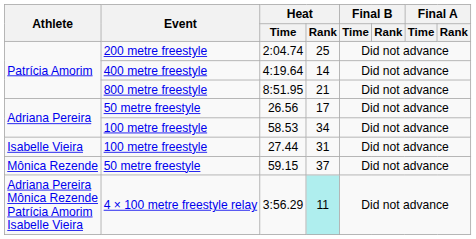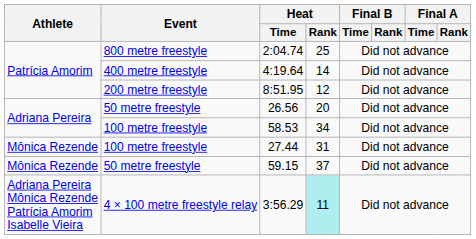2:04.74 | Event: 200 metre freestyle -> 800 metre freestyle
8:51.95 | Event: 800 metre freestyle -> 200 metre freestyle
8:51.95 | Heat / Rank: 21 -> 12
26.56 | Heat / Rank: 17 -> 20
27.44 | Athlete: Isabelle Vieira -> Mônica Rezende
